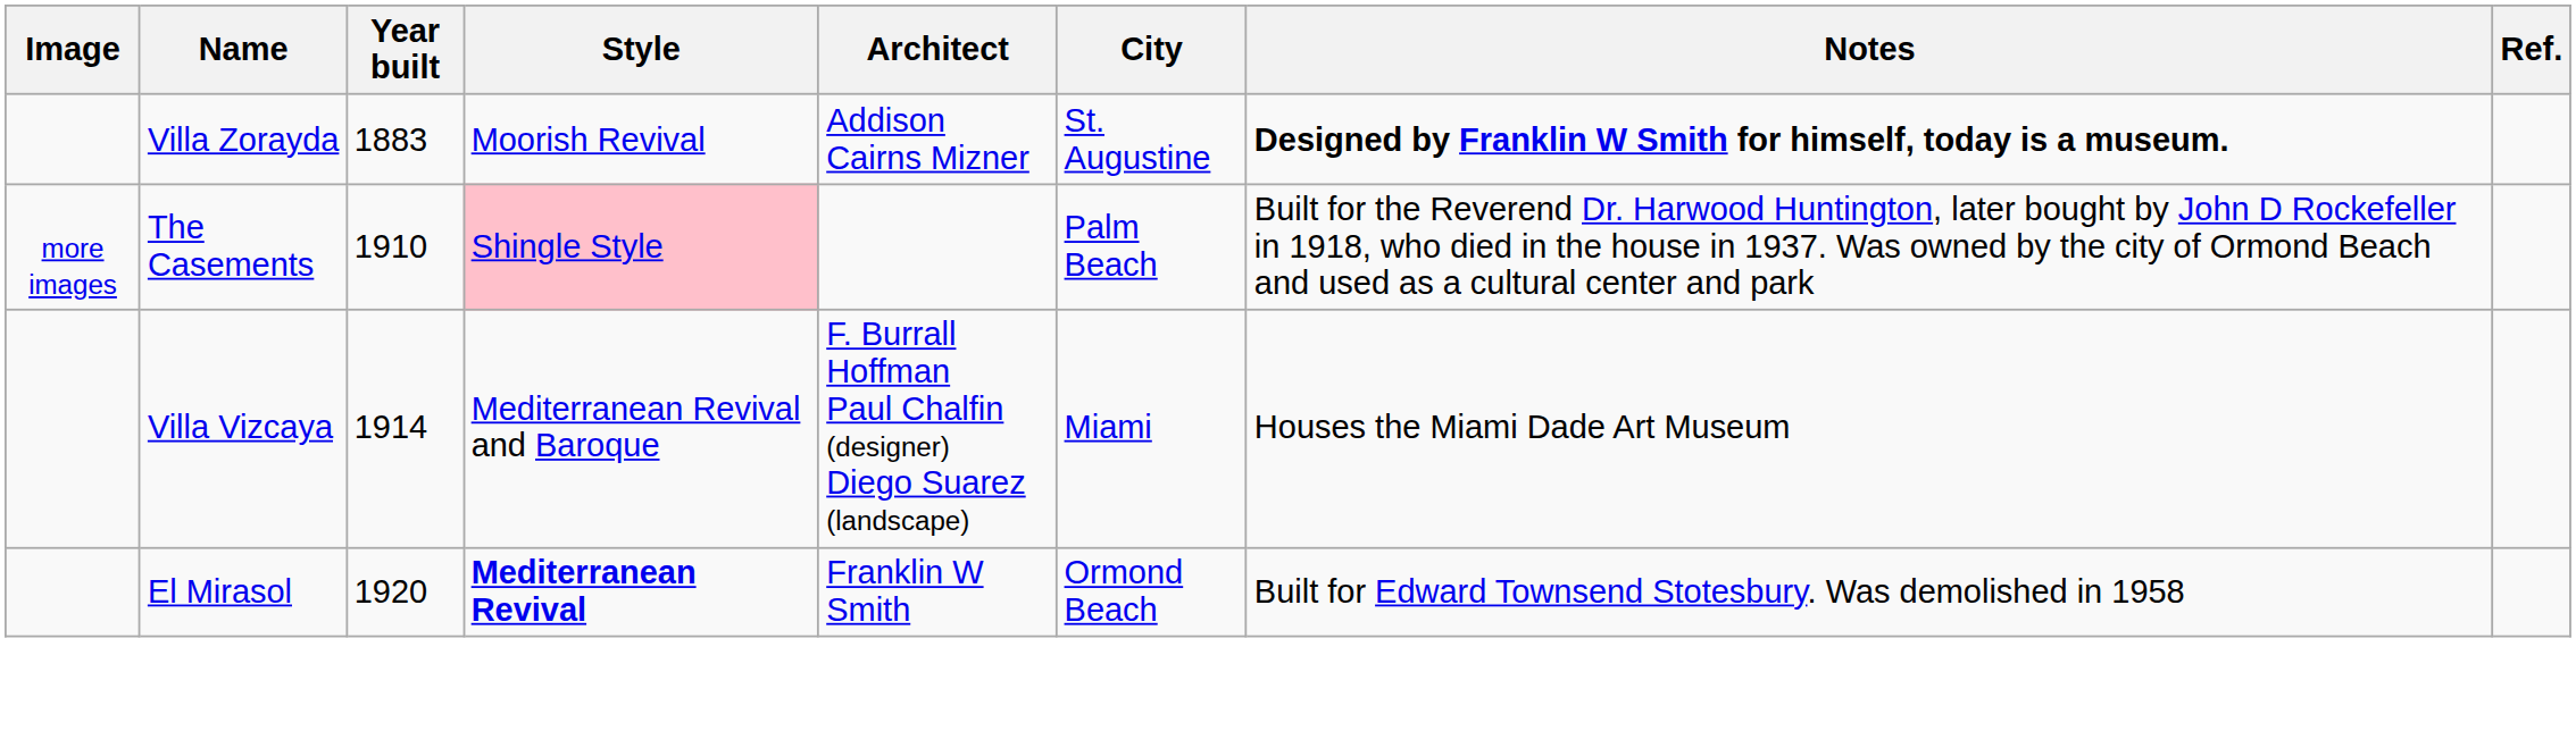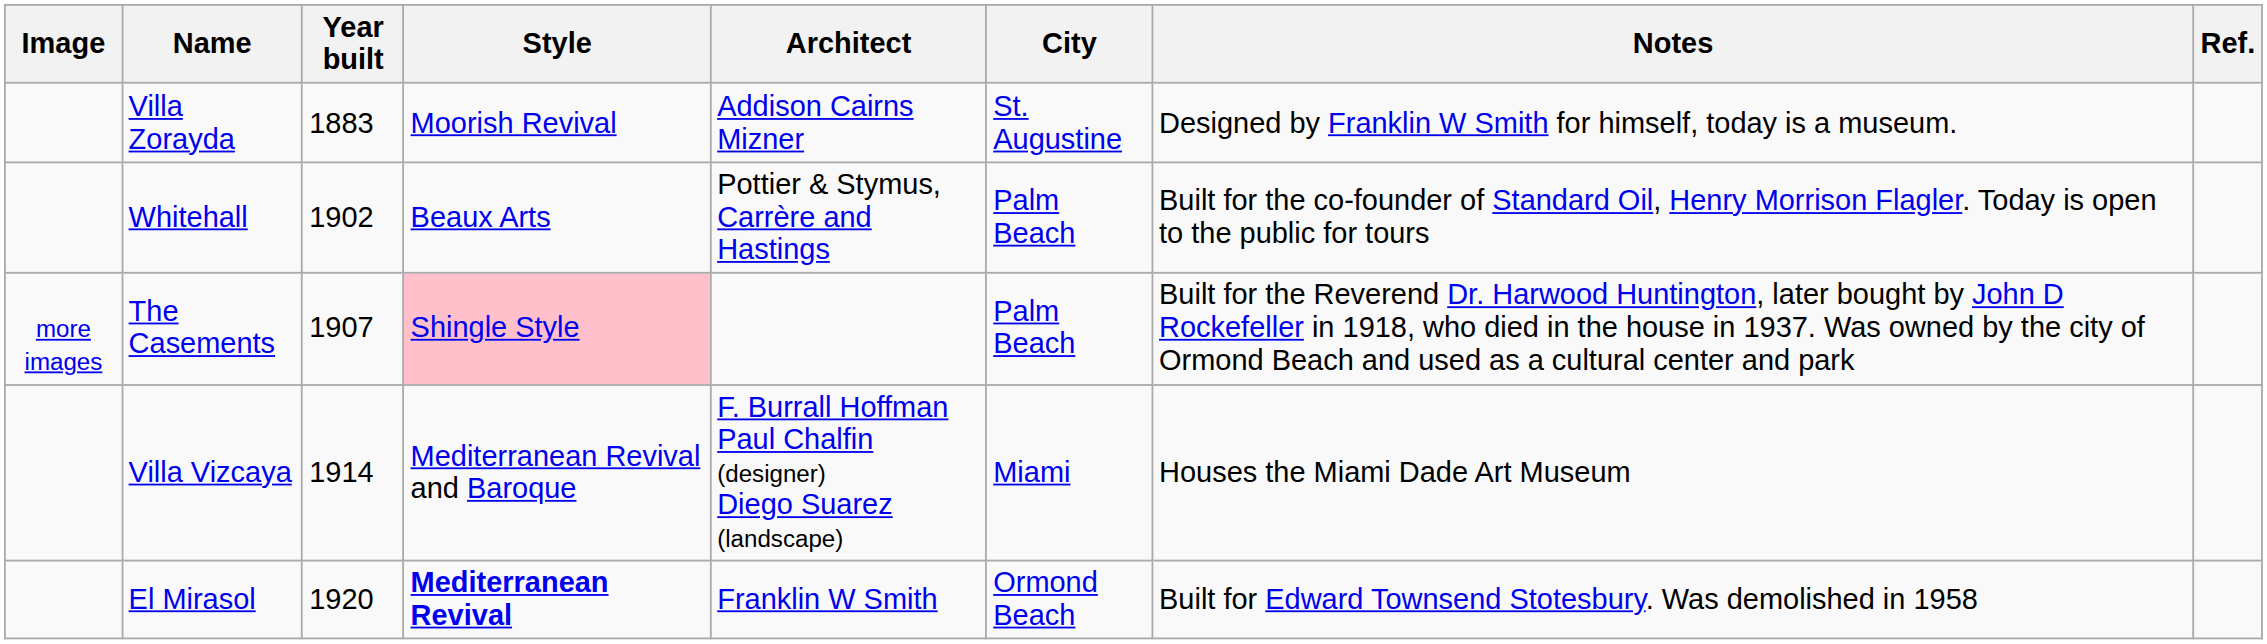Villa Zorayda | Notes: bold -> normal
+ row: Whitehall | 1902 | Beaux Arts | Pottier & Stymus, Carrère and Hastings | Palm Beach | Built for the co-founder of Standard Oil, Henry Morrison Flagler. Today is open to the public for tours
The Casements | Year built: 1910 -> 1907
